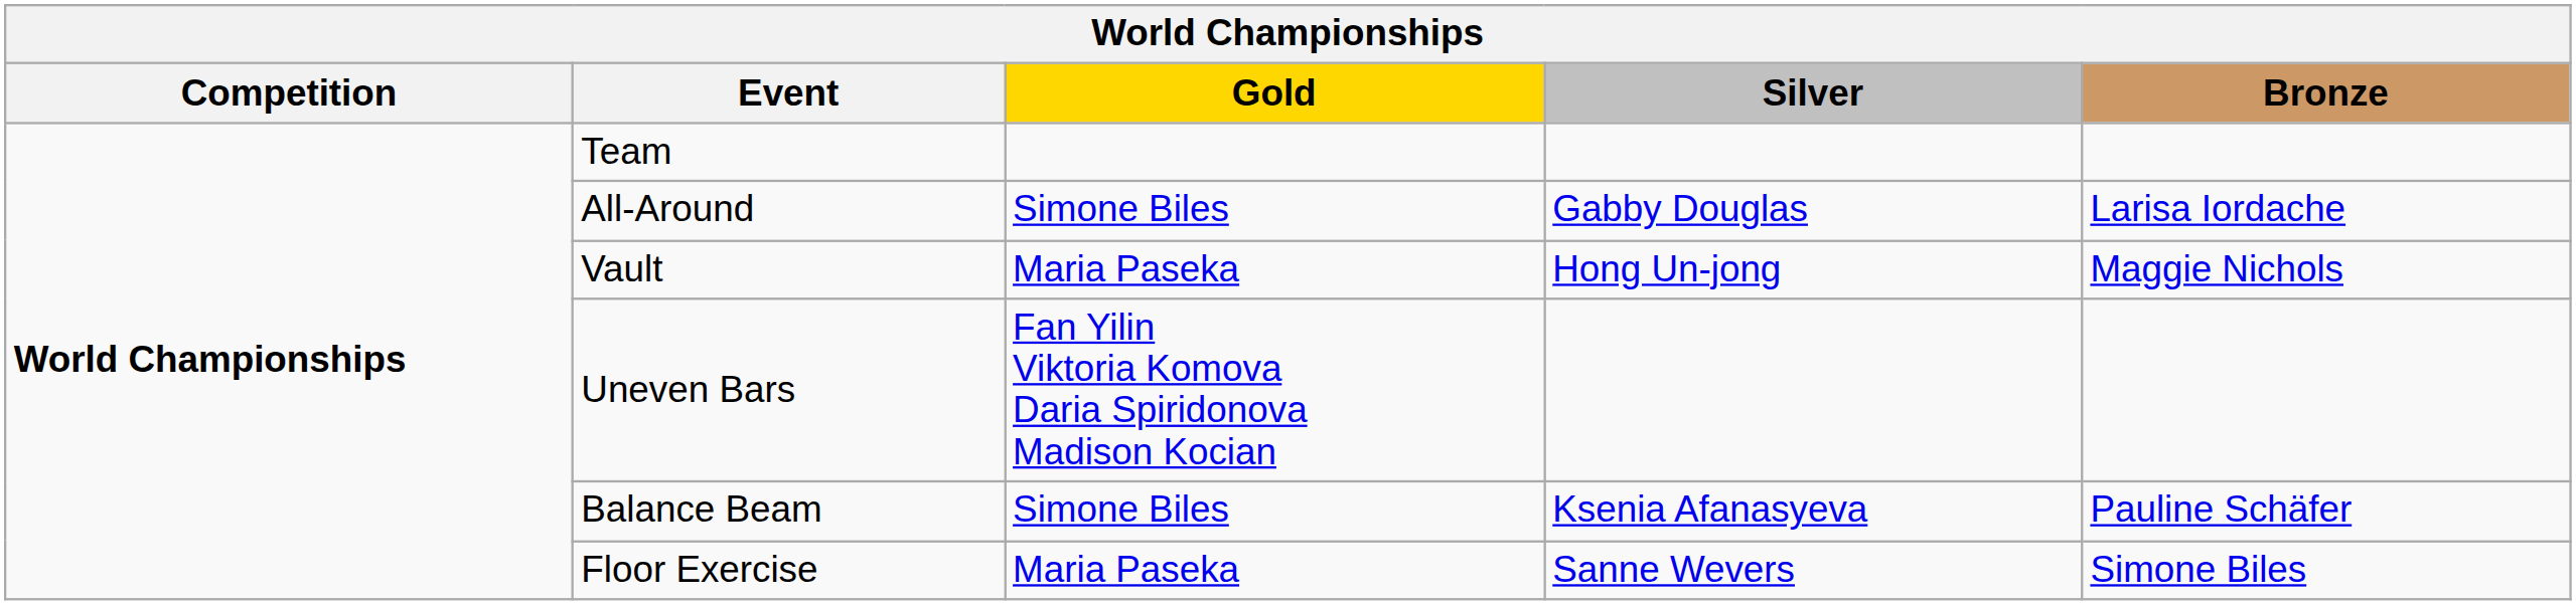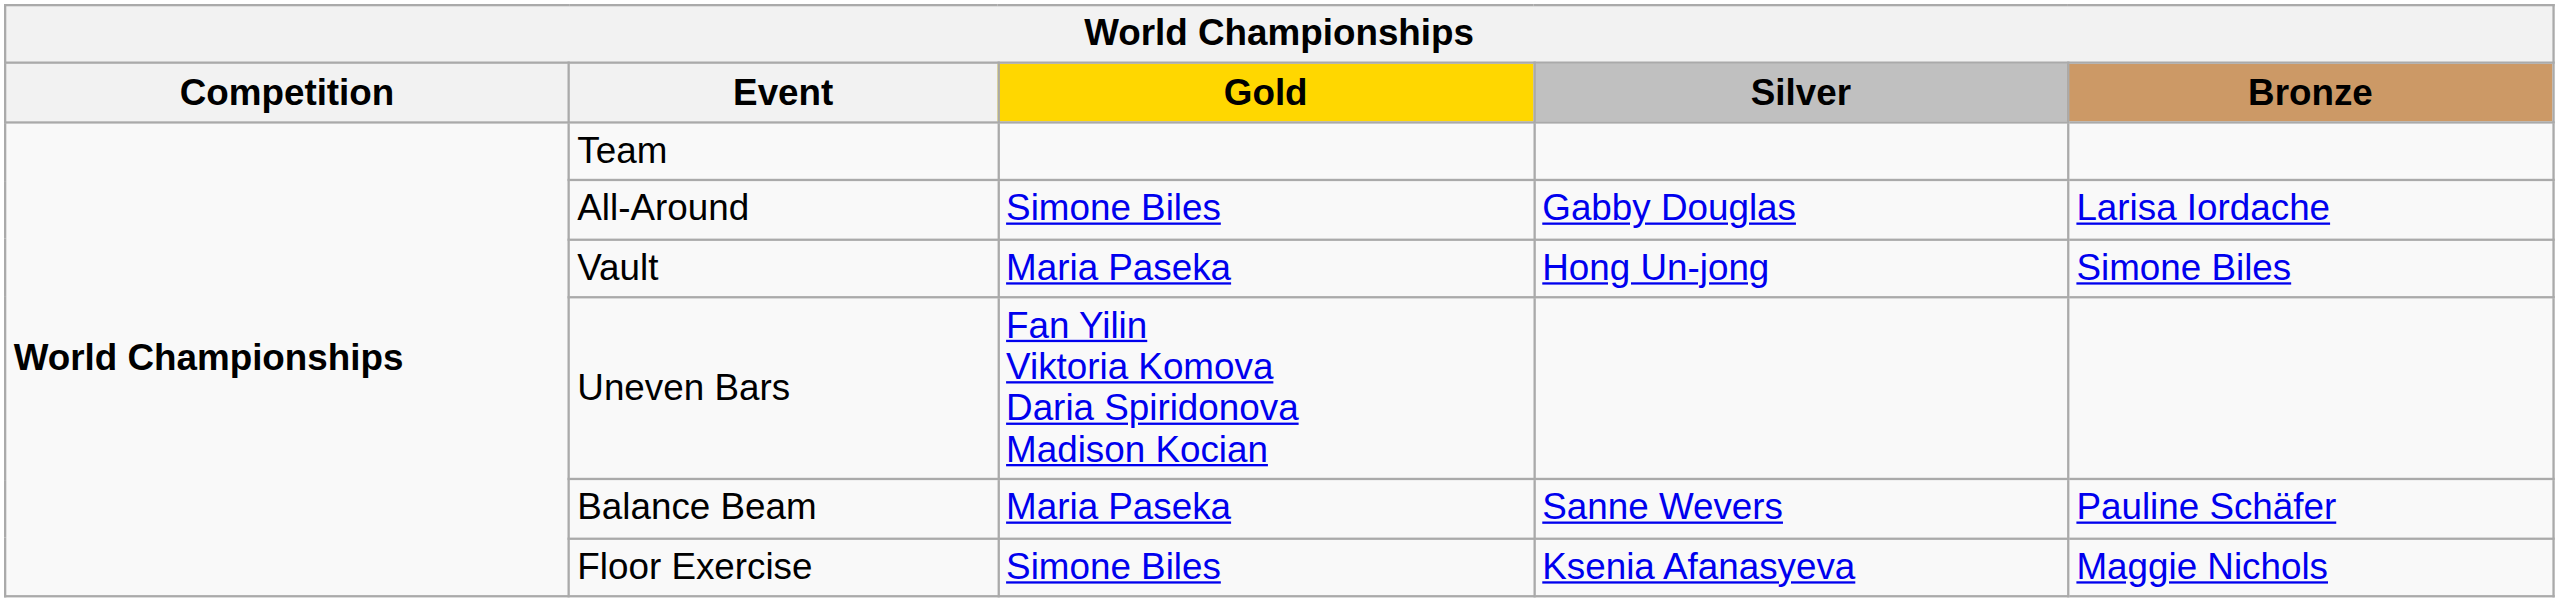Vault | Bronze: Maggie Nichols -> Simone Biles
Balance Beam | Gold: Simone Biles -> Maria Paseka
Balance Beam | Silver: Ksenia Afanasyeva -> Sanne Wevers
Floor Exercise | Gold: Maria Paseka -> Simone Biles
Floor Exercise | Silver: Sanne Wevers -> Ksenia Afanasyeva
Floor Exercise | Bronze: Simone Biles -> Maggie Nichols
